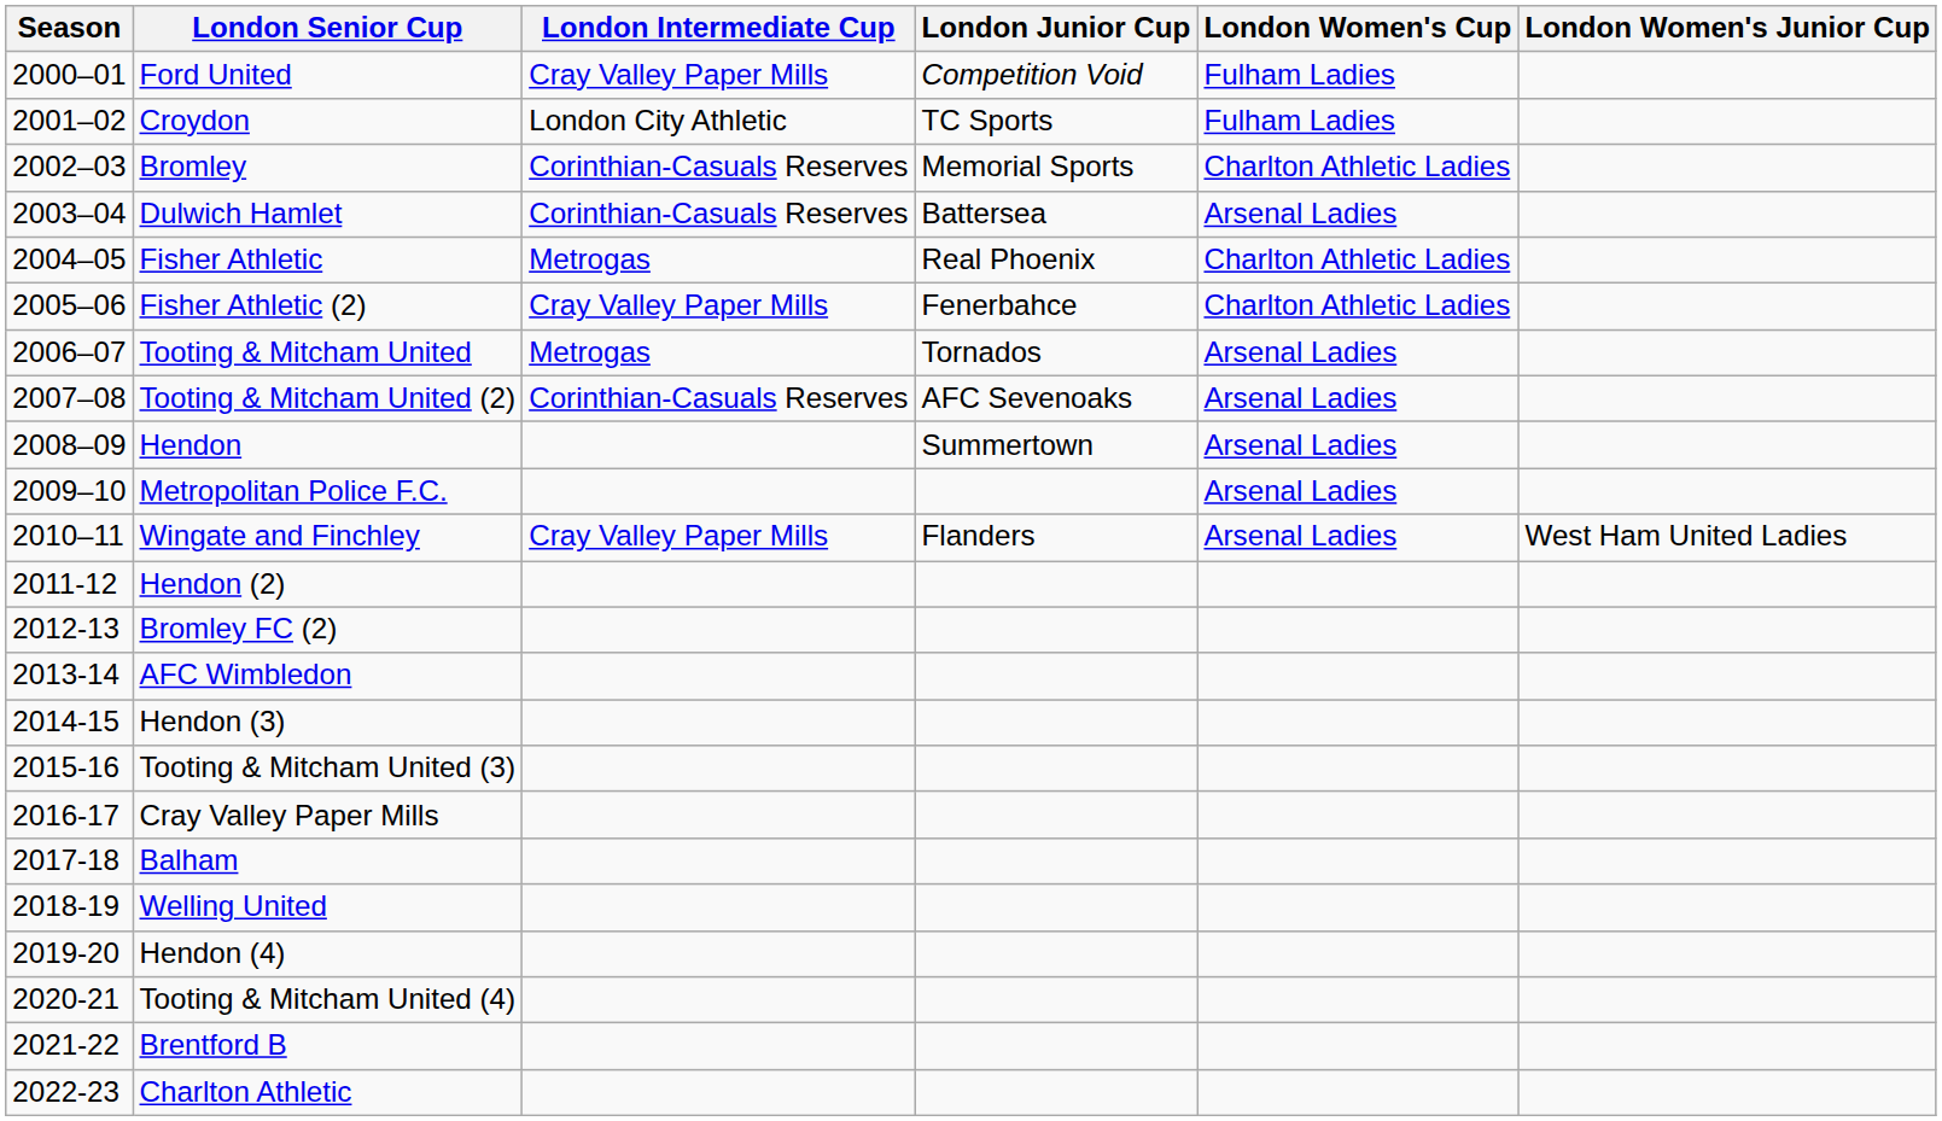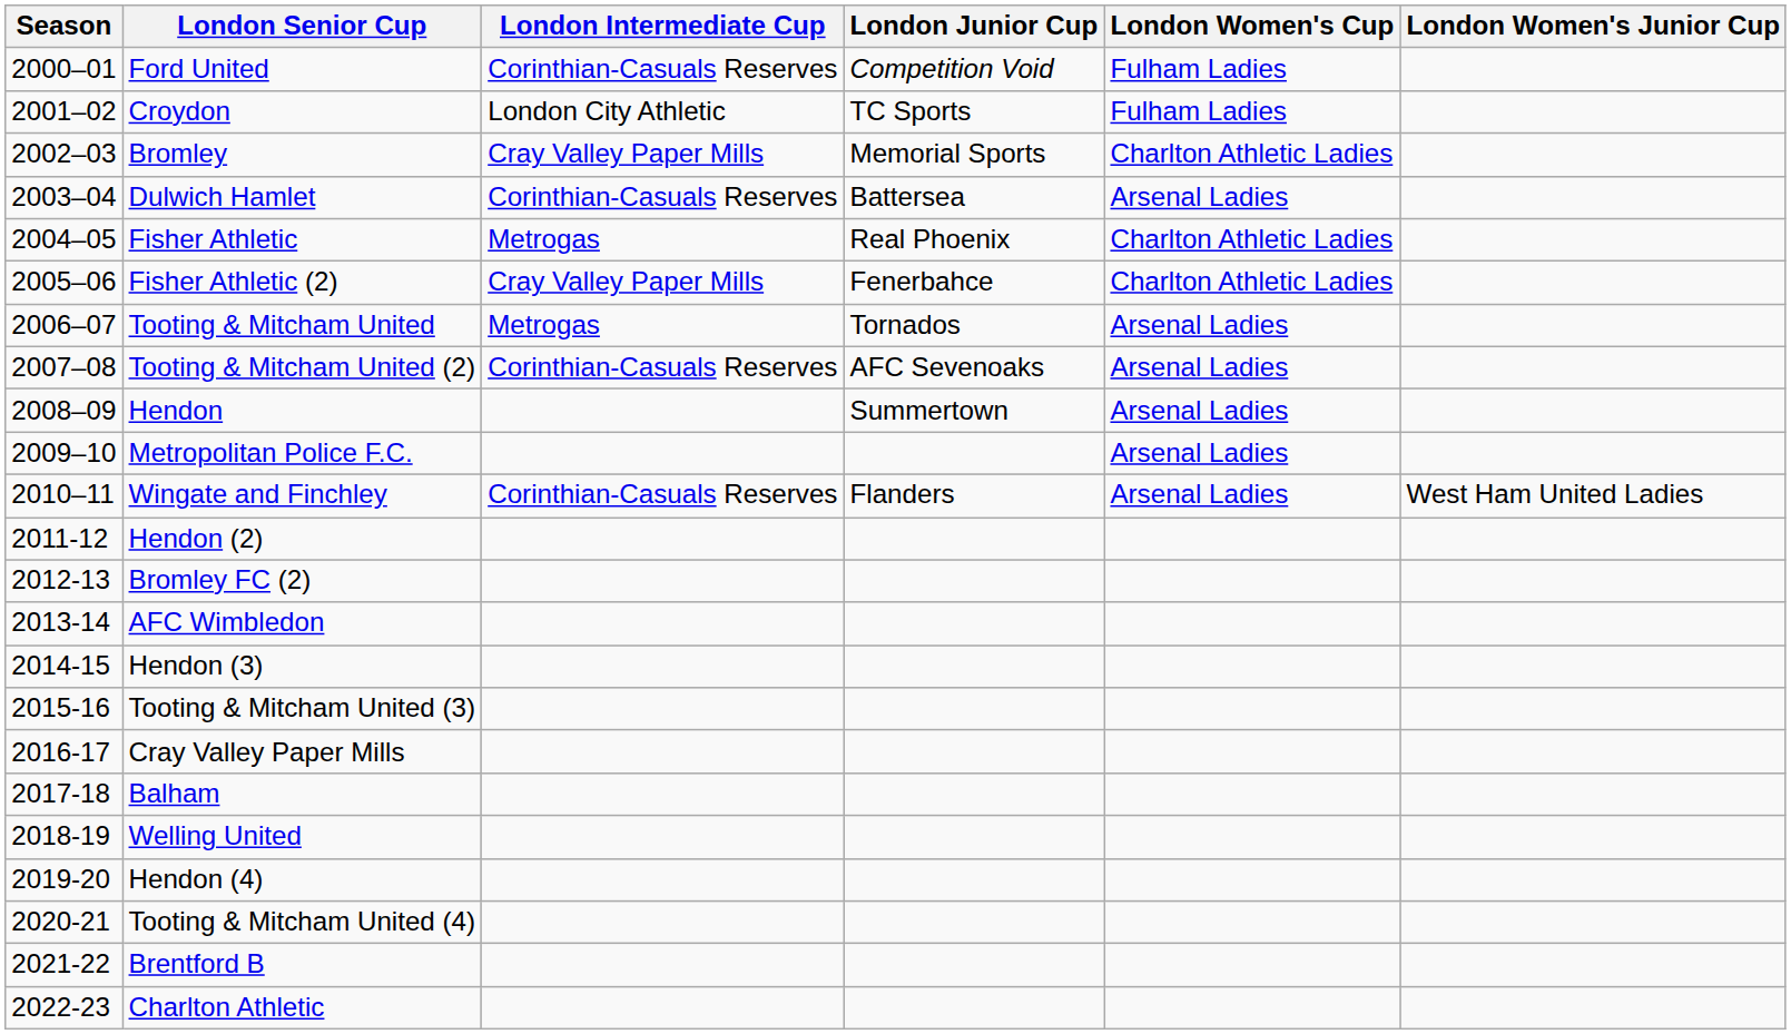Ford United | London Intermediate Cup: Cray Valley Paper Mills -> Corinthian-Casuals Reserves
Bromley | London Intermediate Cup: Corinthian-Casuals Reserves -> Cray Valley Paper Mills
Wingate and Finchley | London Intermediate Cup: Cray Valley Paper Mills -> Corinthian-Casuals Reserves
